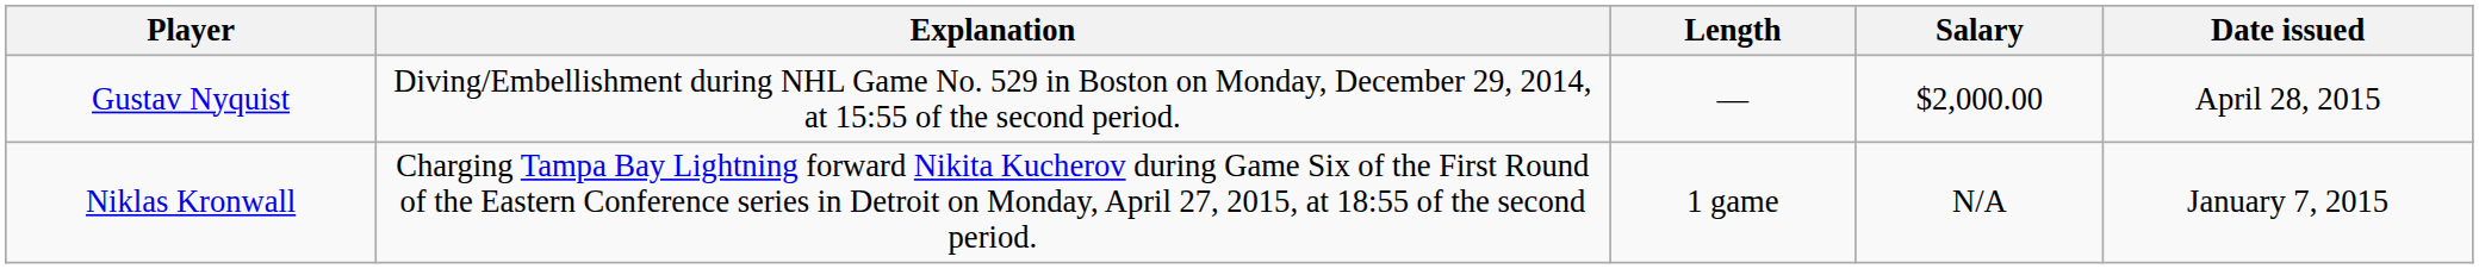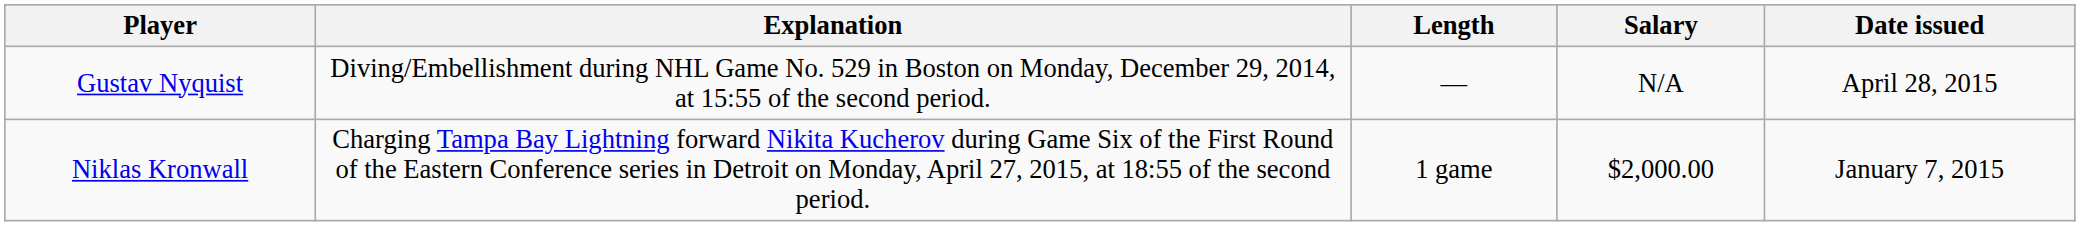Gustav Nyquist | Salary: $2,000.00 -> N/A
Niklas Kronwall | Salary: N/A -> $2,000.00
